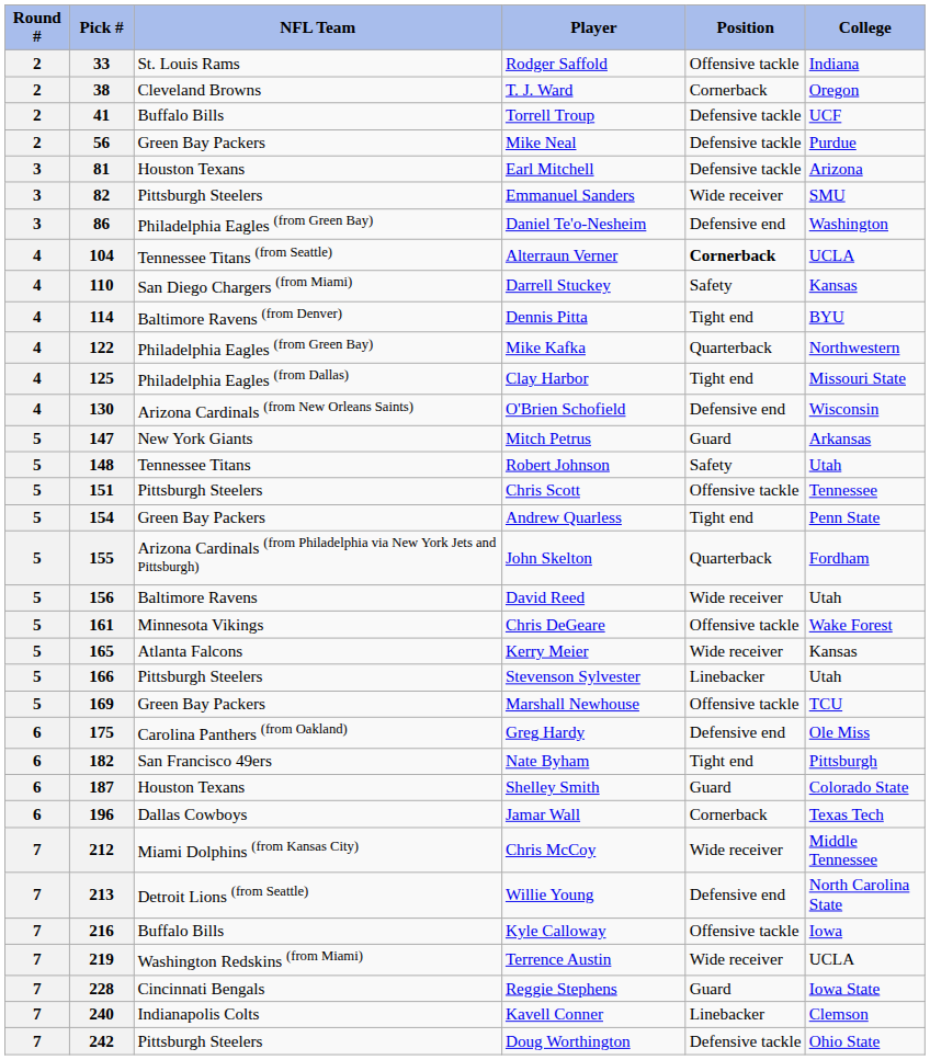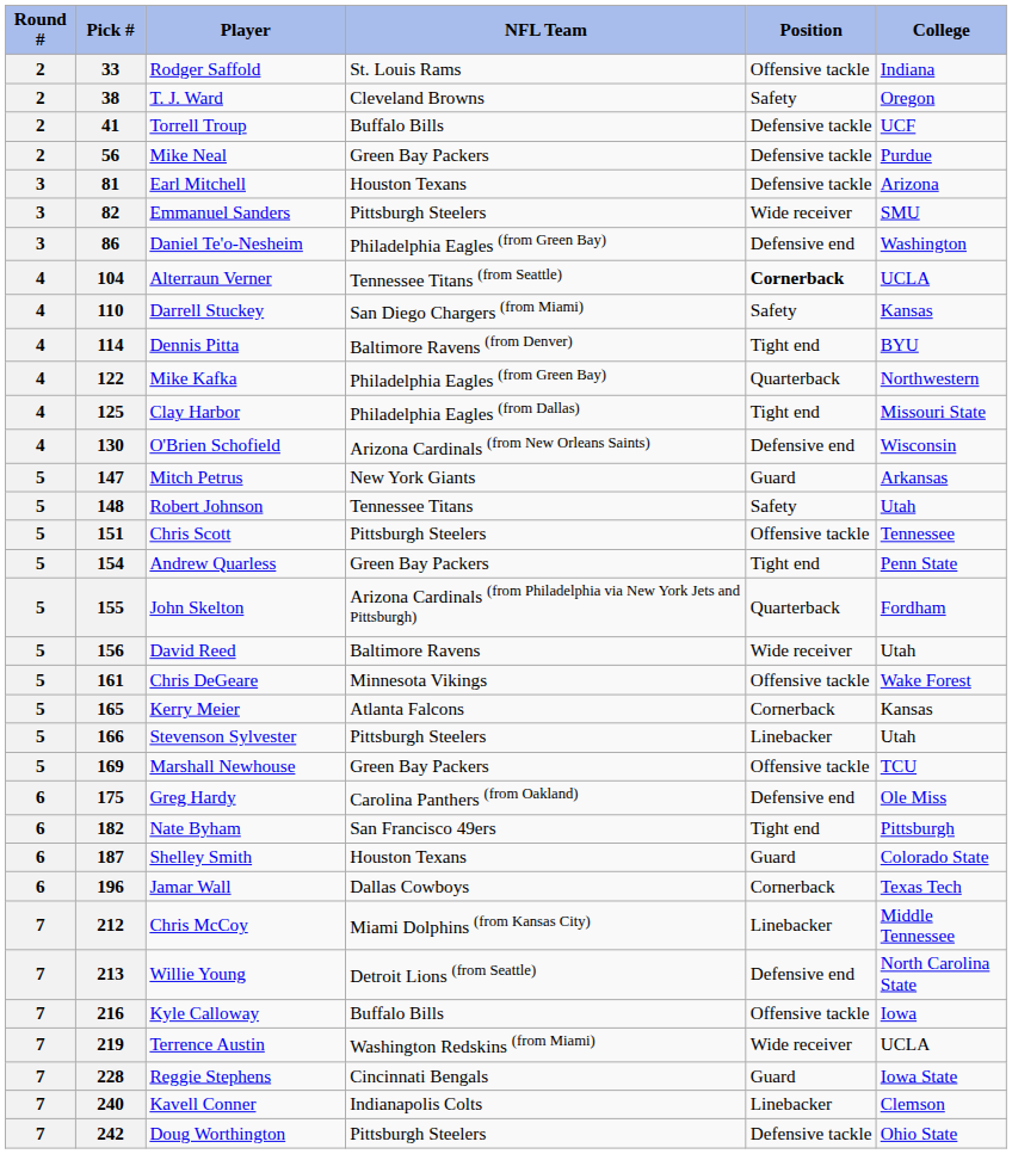columns swapped: NFL Team <-> Player
38 | Position: Cornerback -> Safety
165 | Position: Wide receiver -> Cornerback
212 | Position: Wide receiver -> Linebacker
